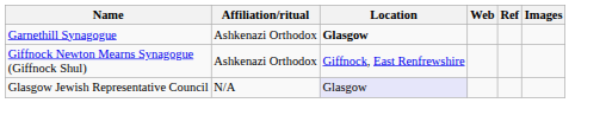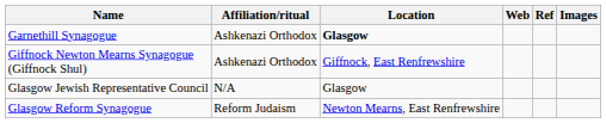Glasgow Jewish Representative Council | Location: lavender background -> no background
+ row: Glasgow Reform Synagogue | Reform Judaism | Newton Mearns, East Renfrewshire
